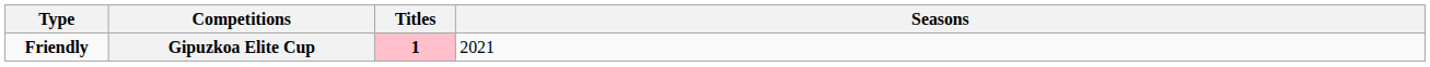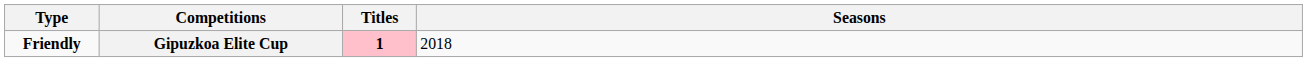Gipuzkoa Elite Cup | Seasons: 2021 -> 2018
